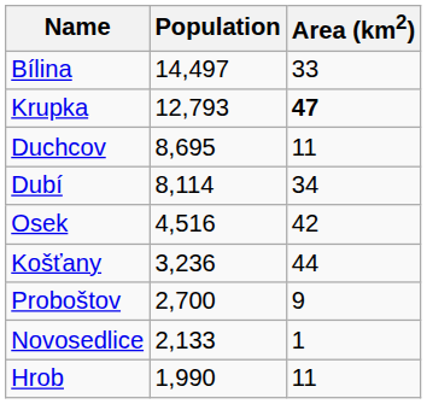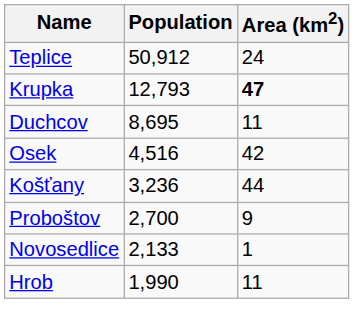+ row: Teplice | 50,912 | 24
- row: Bílina | 14,497 | 33
- row: Dubí | 8,114 | 34
